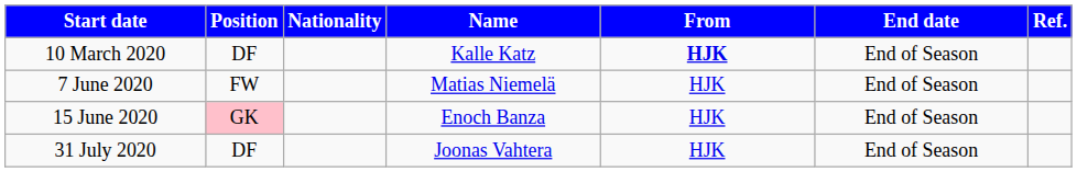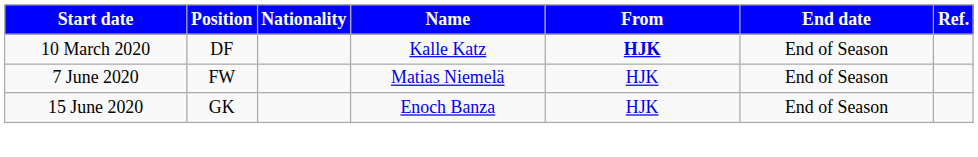15 June 2020 | Position: pink background -> no background
- row: 31 July 2020 | DF | Joonas Vahtera | HJK | End of Season
